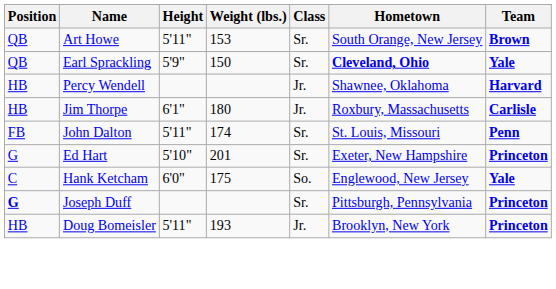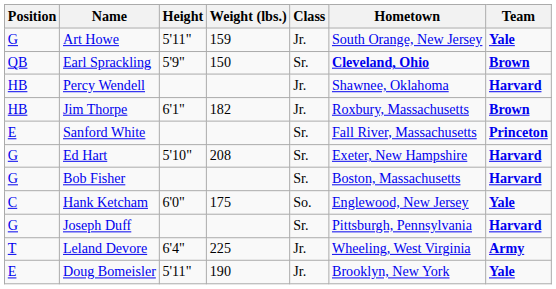Art Howe | Position: QB -> G
Art Howe | Weight (lbs.): 153 -> 159
Art Howe | Class: Sr. -> Jr.
Art Howe | Team: Brown -> Yale
Earl Sprackling | Team: Yale -> Brown
Jim Thorpe | Weight (lbs.): 180 -> 182
Jim Thorpe | Team: Carlisle -> Brown
- row: FB | John Dalton | 5'11" | 174 | Sr. | St. Louis, Missouri | Penn
+ row: E | Sanford White | Sr. | Fall River, Massachusetts | Princeton
Ed Hart | Weight (lbs.): 201 -> 208
Ed Hart | Team: Princeton -> Harvard
+ row: G | Bob Fisher | Sr. | Boston, Massachusetts | Harvard
Joseph Duff | Position: bold -> normal
Joseph Duff | Team: Princeton -> Harvard
+ row: T | Leland Devore | 6'4" | 225 | Jr. | Wheeling, West Virginia | Army
Doug Bomeisler | Position: HB -> E
Doug Bomeisler | Weight (lbs.): 193 -> 190
Doug Bomeisler | Team: Princeton -> Yale
